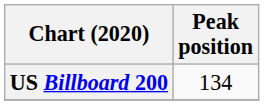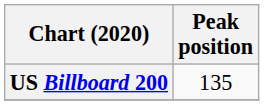US Billboard 200 | Peak position: 134 -> 135
